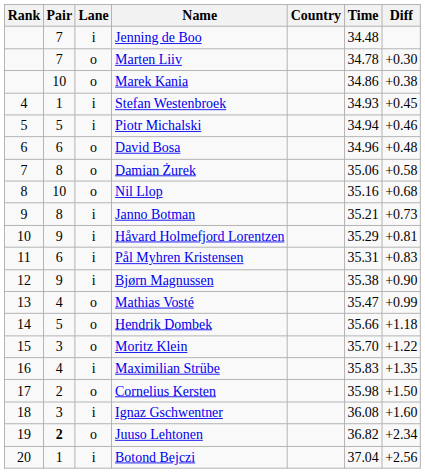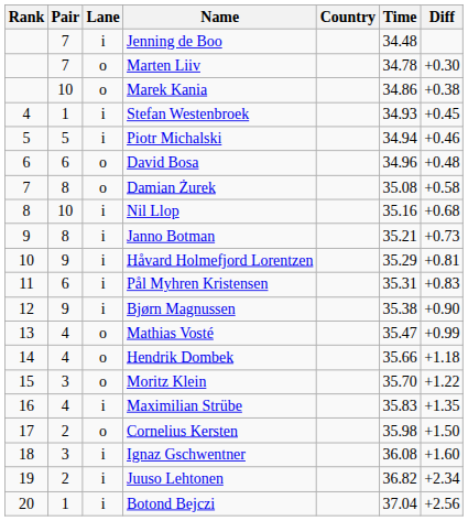Damian Żurek | Time: 35.06 -> 35.08
Nil Llop | Lane: o -> i
Hendrik Dombek | Pair: 5 -> 4
Juuso Lehtonen | Pair: bold -> normal
Juuso Lehtonen | Lane: o -> i
